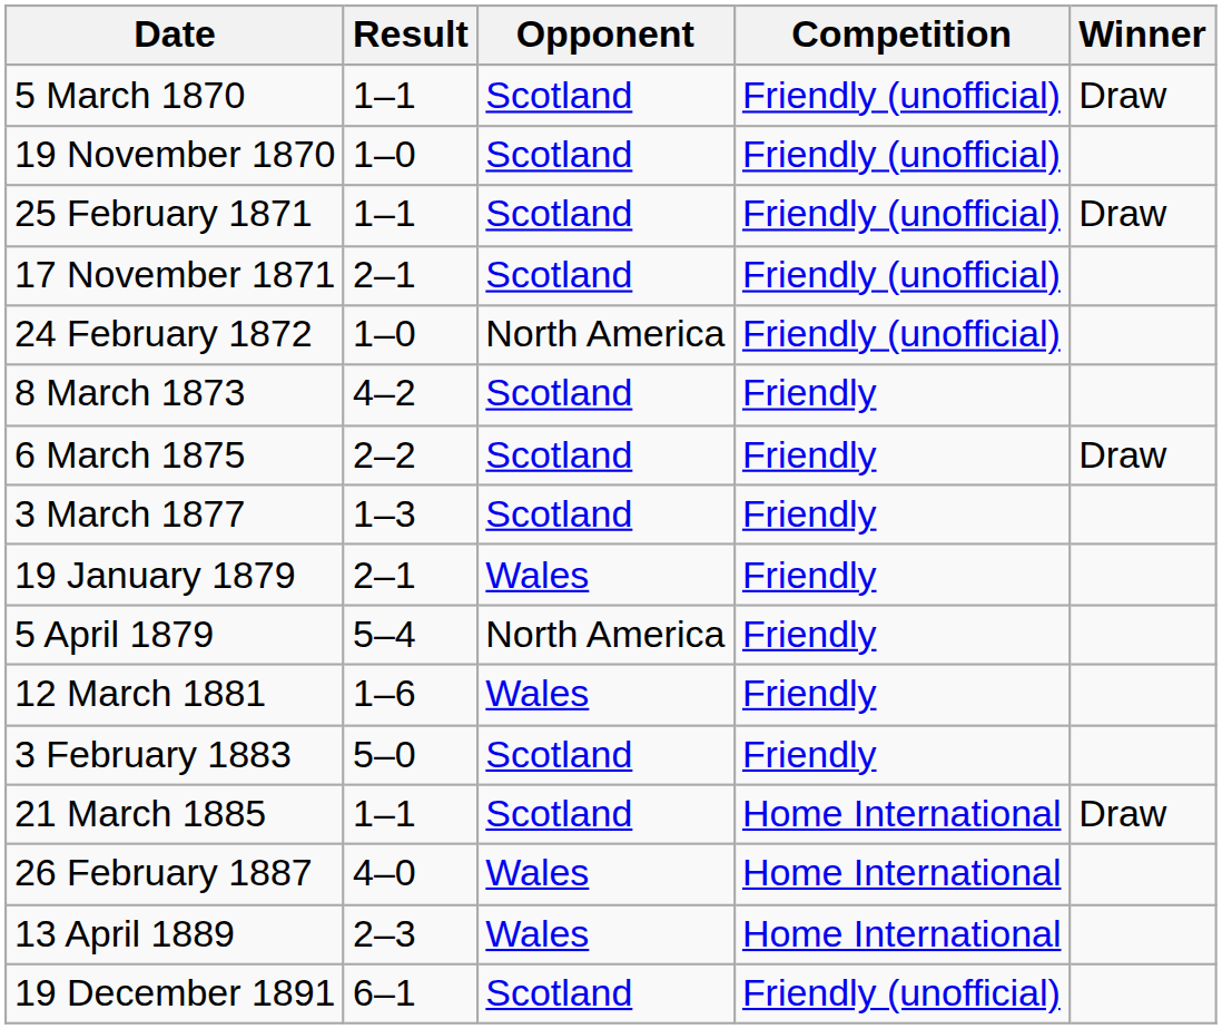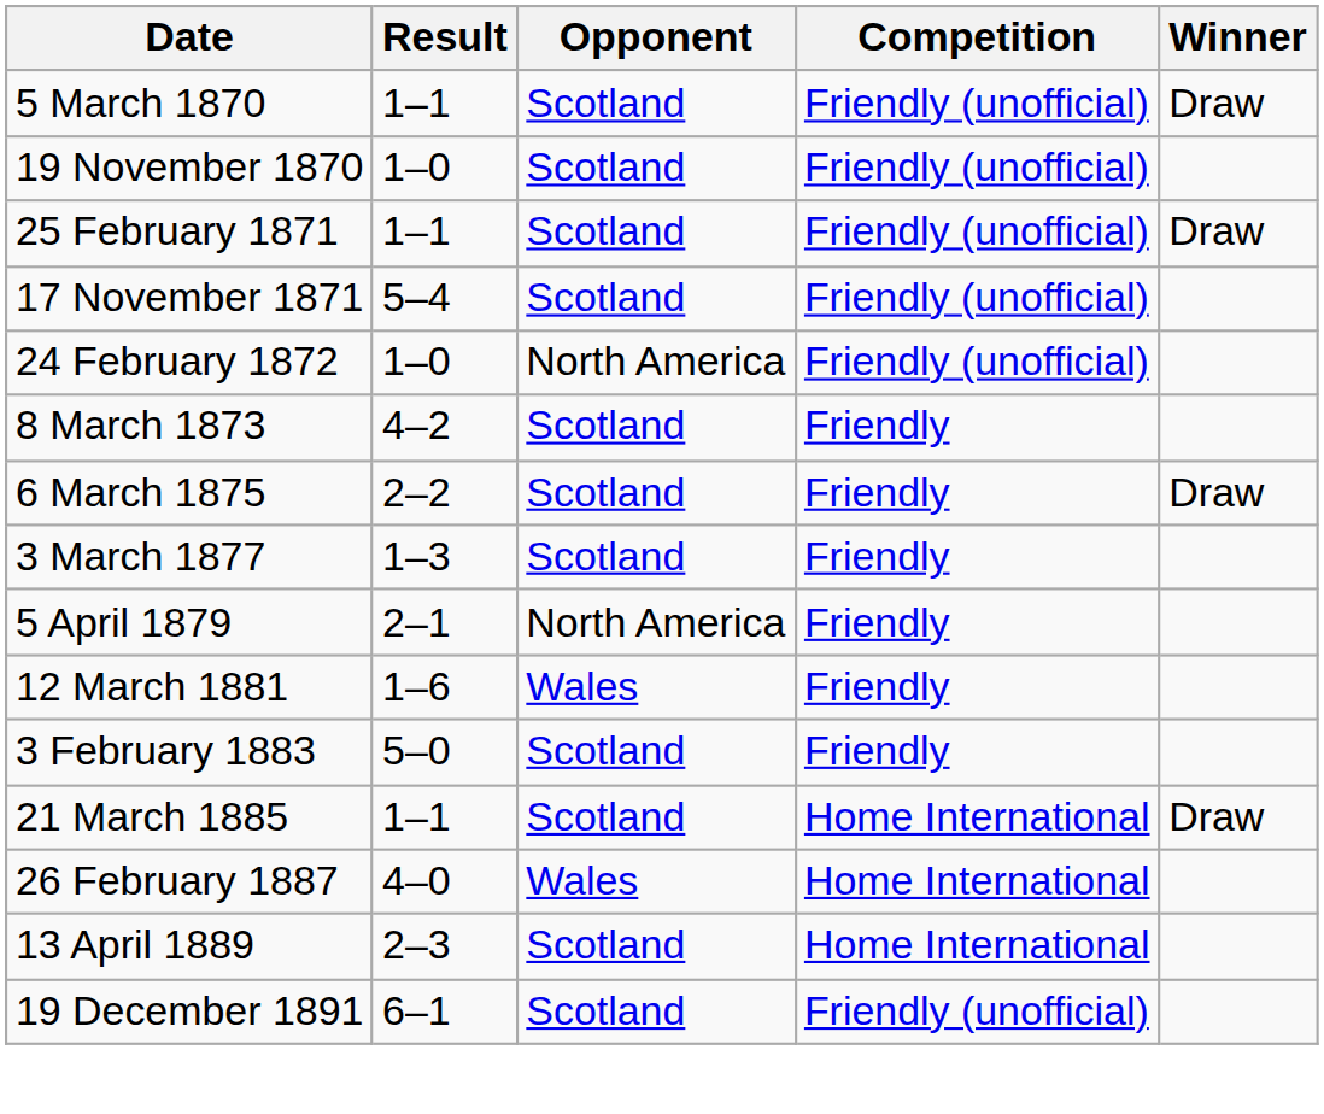17 November 1871 | Result: 2–1 -> 5–4
- row: 19 January 1879 | 2–1 | Wales | Friendly
5 April 1879 | Result: 5–4 -> 2–1
13 April 1889 | Opponent: Wales -> Scotland
